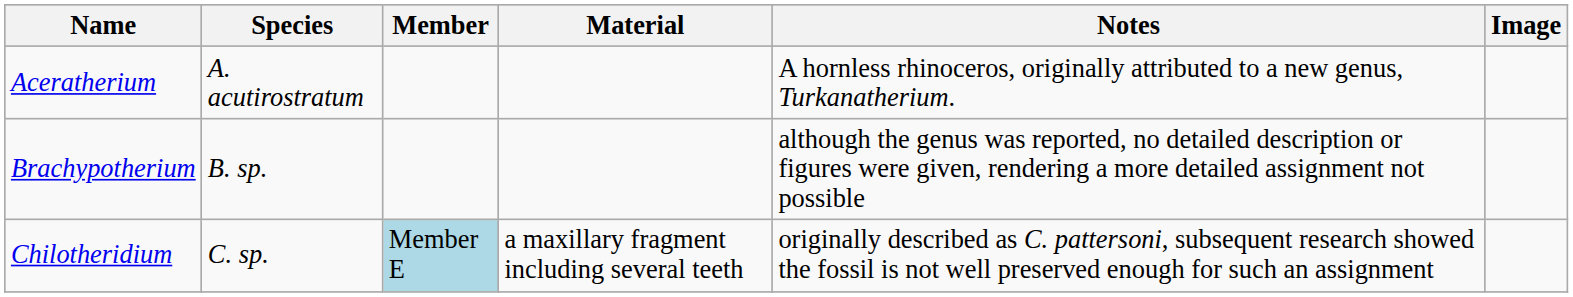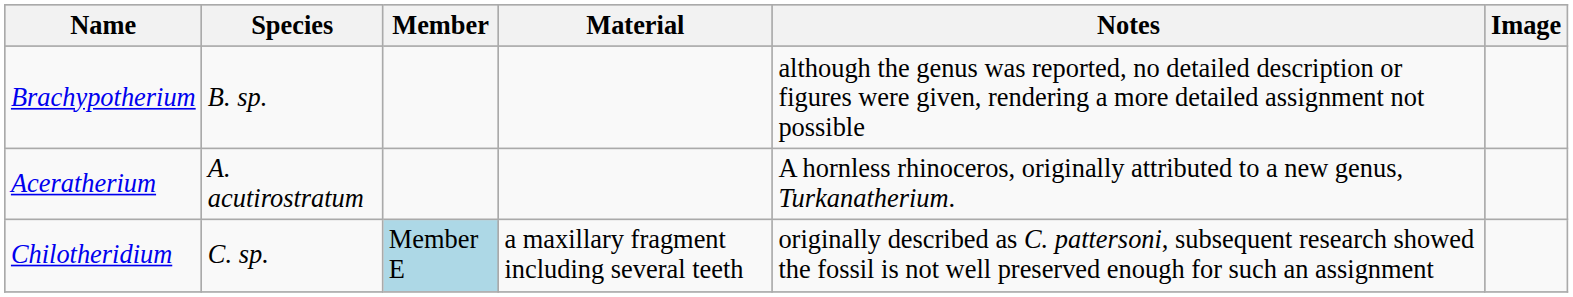rows swapped: Aceratherium <-> Brachypotherium
